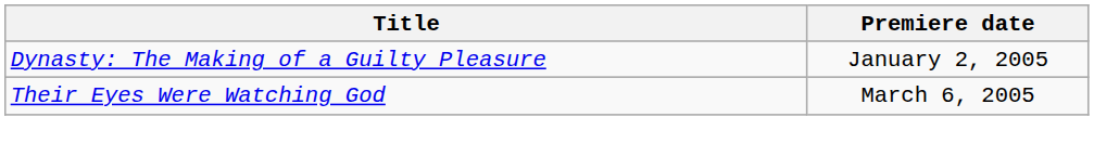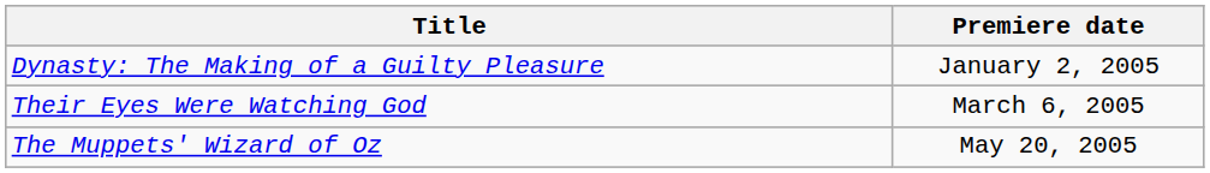+ row: The Muppets' Wizard of Oz | May 20, 2005
